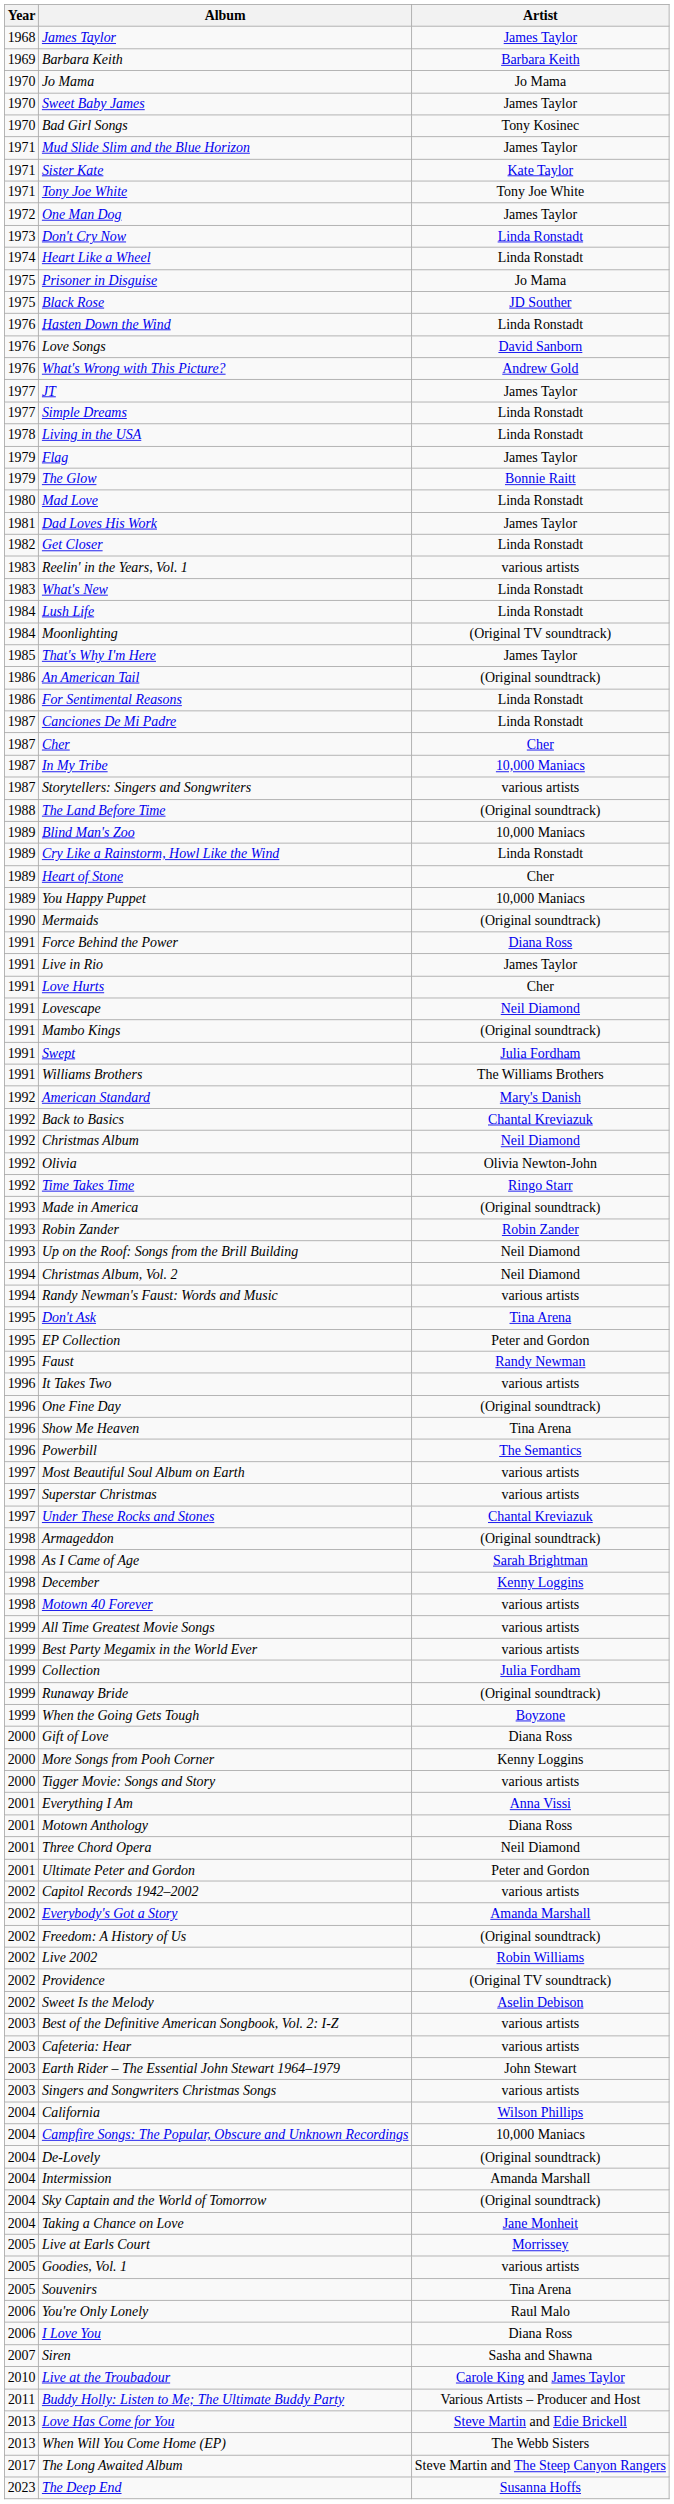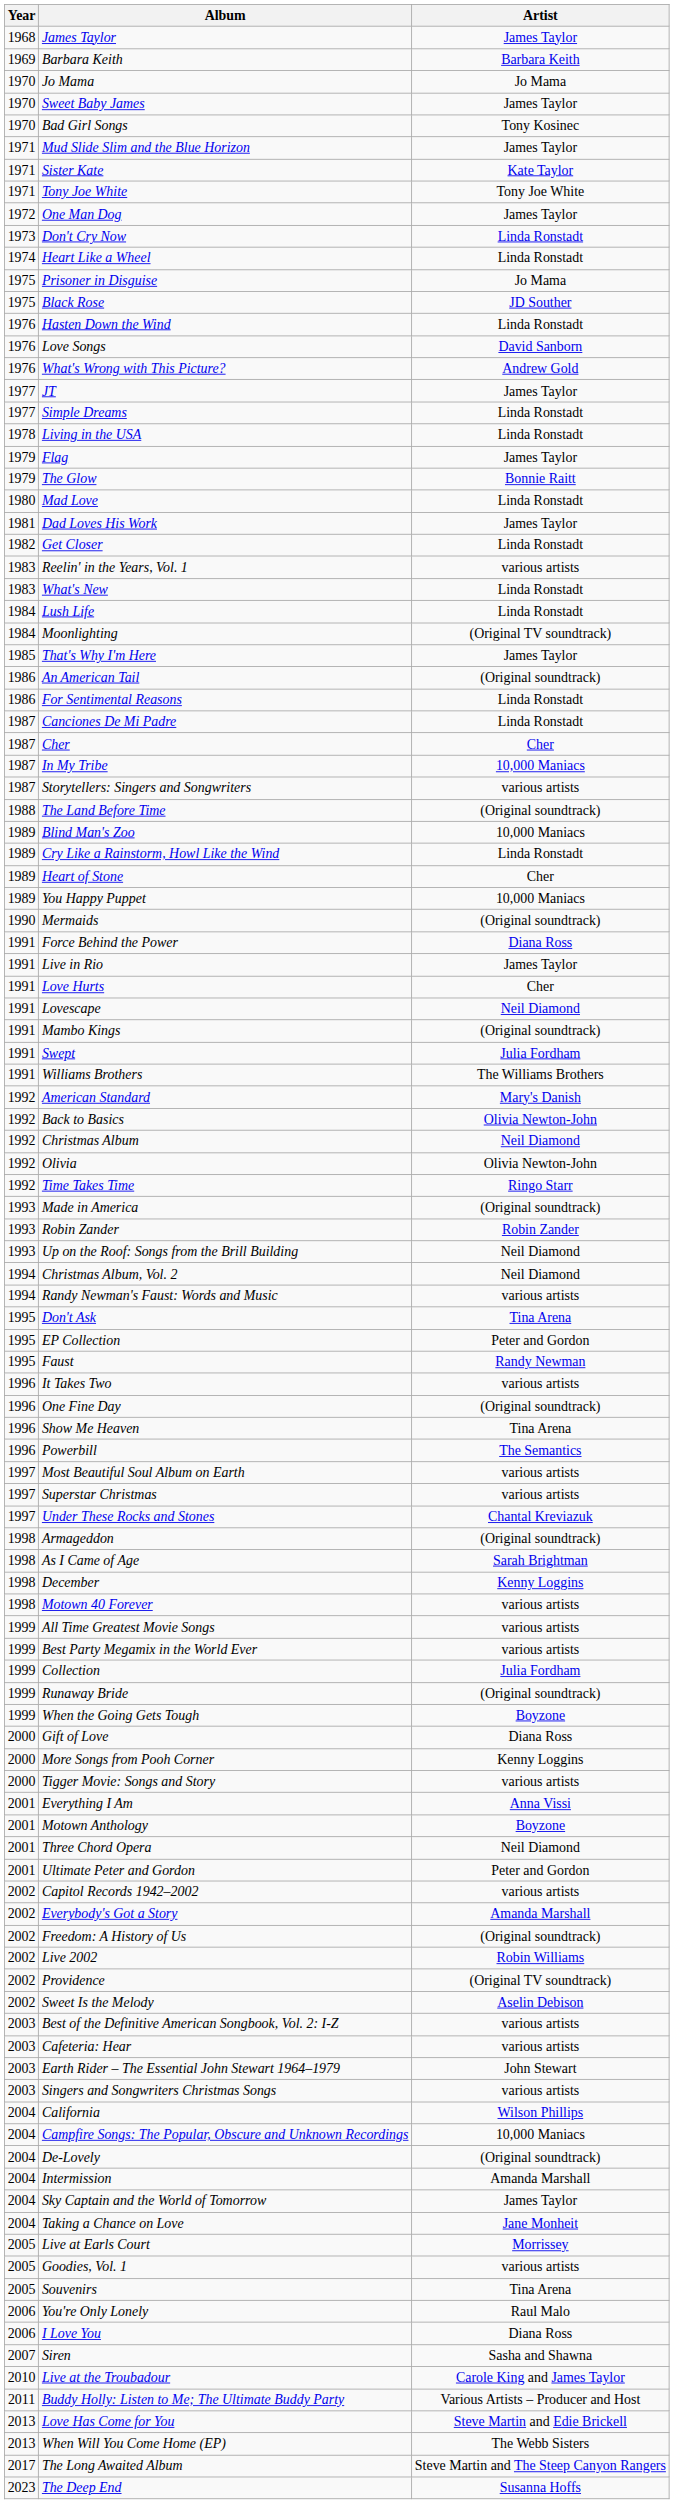Back to Basics | Artist: Chantal Kreviazuk -> Olivia Newton-John
Motown Anthology | Artist: Diana Ross -> Boyzone
Sky Captain and the World of Tomorrow | Artist: (Original soundtrack) -> James Taylor
